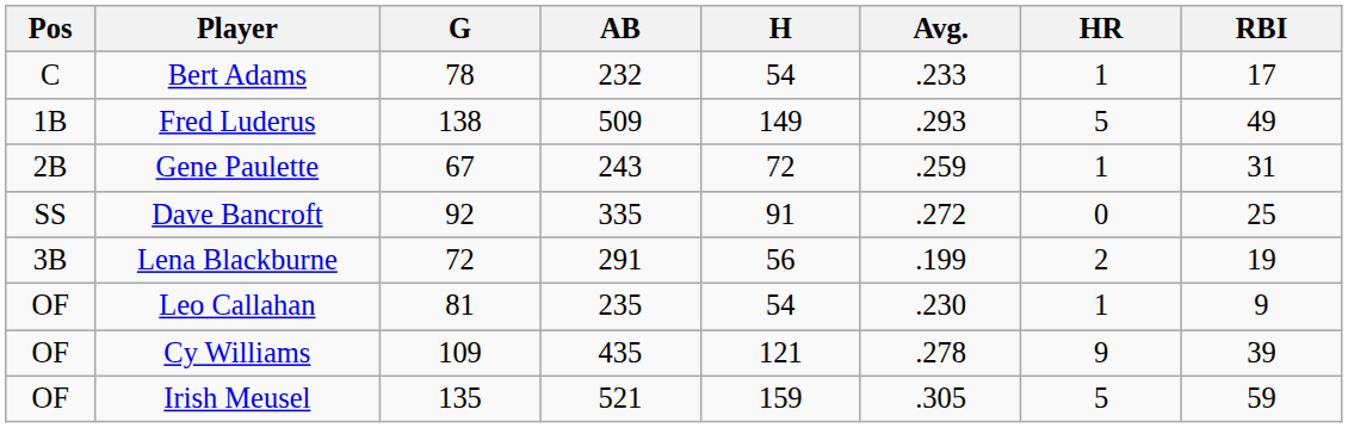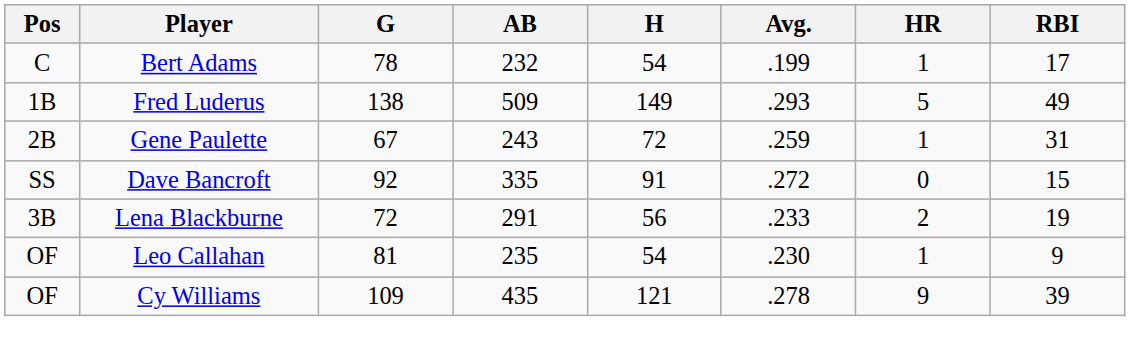Bert Adams | Avg.: .233 -> .199
Dave Bancroft | RBI: 25 -> 15
Lena Blackburne | Avg.: .199 -> .233
- row: OF | Irish Meusel | 135 | 521 | 159 | .305 | 5 | 59
